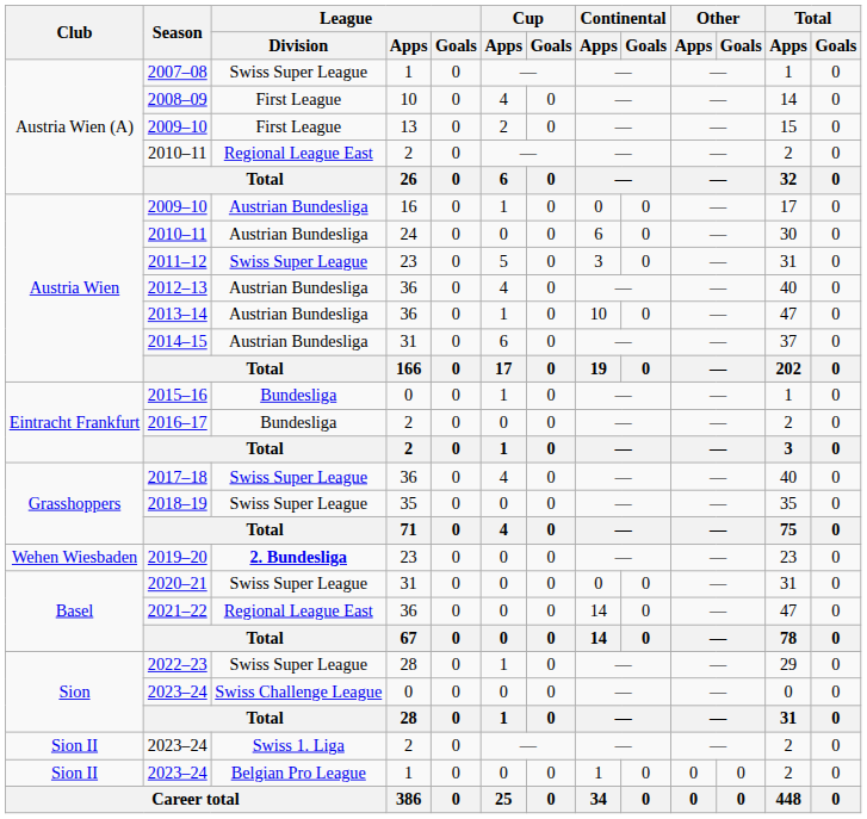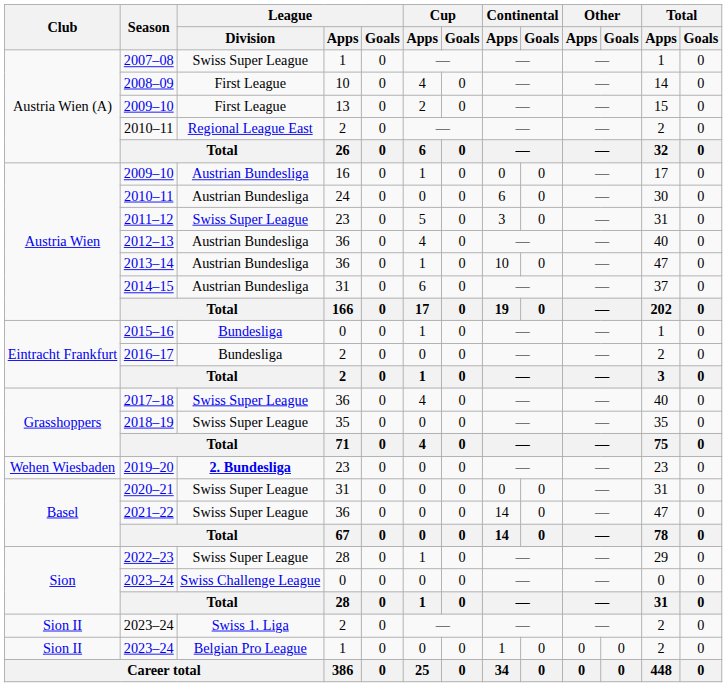2021–22 | League / Division: Regional League East -> Swiss Super League
